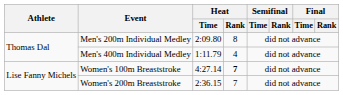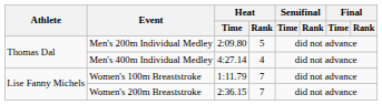Men's 200m Individual Medley | Heat / Rank: 8 -> 5
Men's 400m Individual Medley | Heat / Time: 1:11.79 -> 4:27.14
Women's 100m Breaststroke | Heat / Time: 4:27.14 -> 1:11.79
Women's 100m Breaststroke | Heat / Rank: bold -> normal
